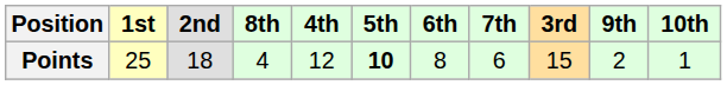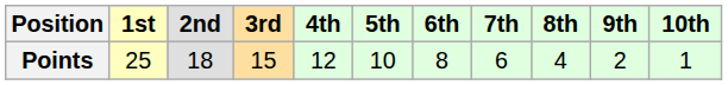columns swapped: 3rd <-> 8th
Points | 5th: bold -> normal
